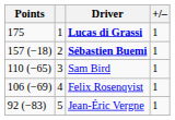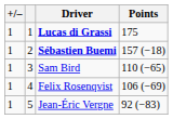columns swapped: +/– <-> Points
